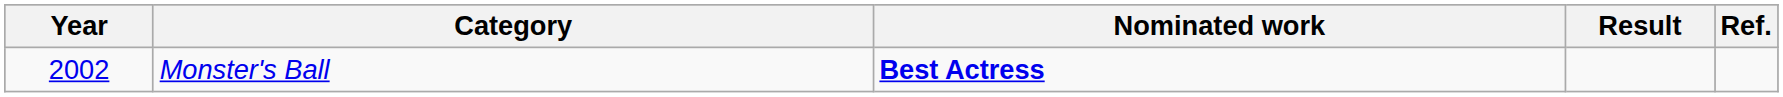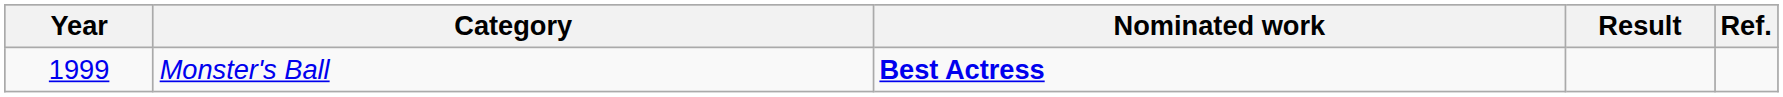Monster's Ball | Year: 2002 -> 1999
